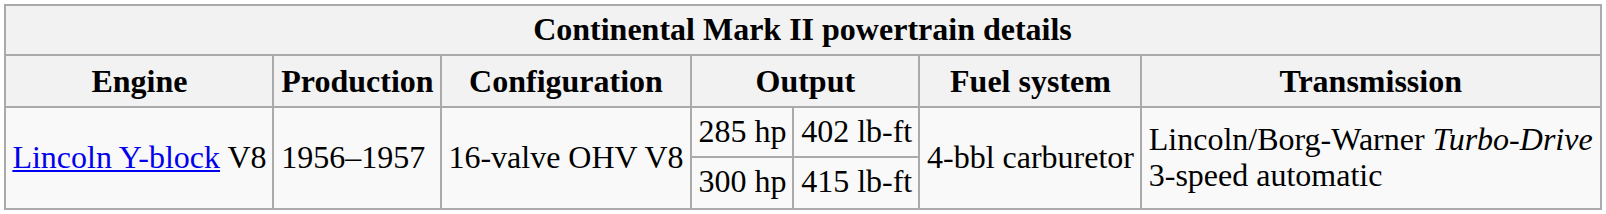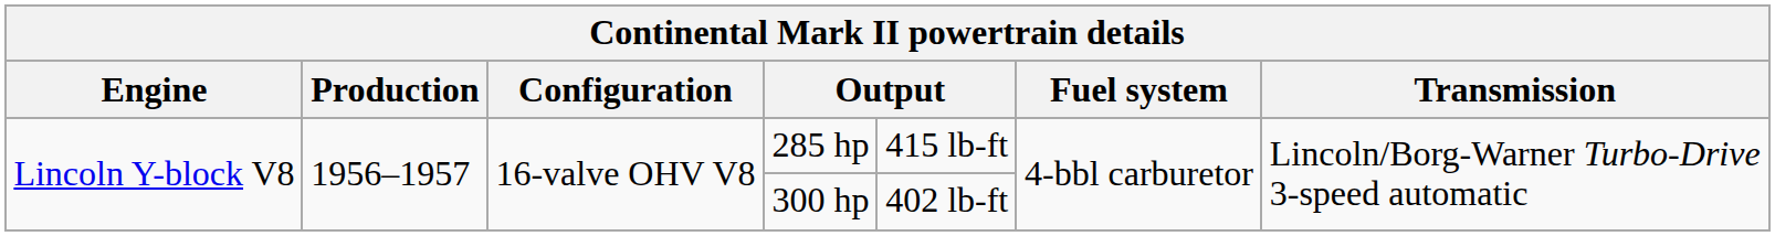285 hp | column 5: 402 lb-ft -> 415 lb-ft
300 hp | column 5: 415 lb-ft -> 402 lb-ft
